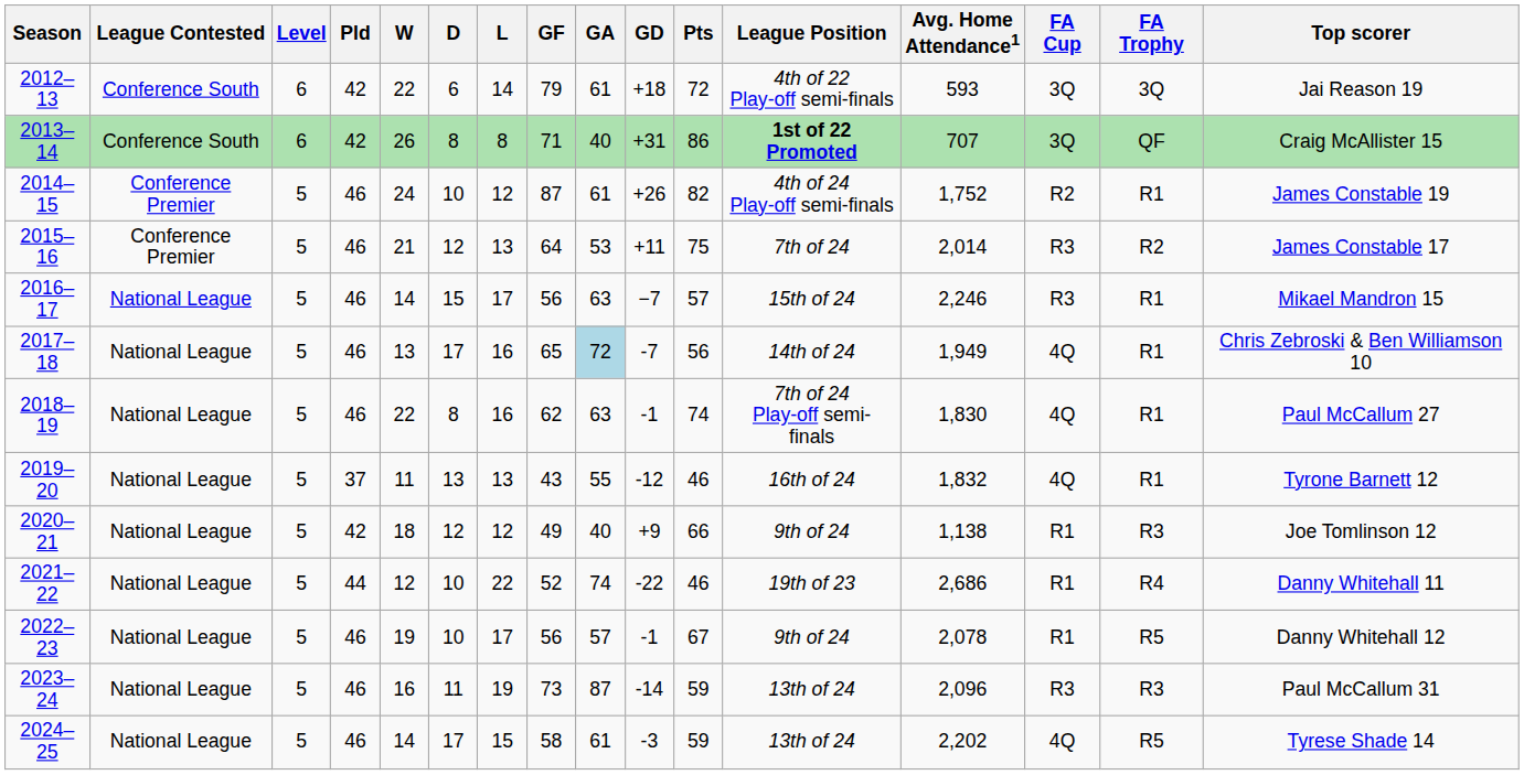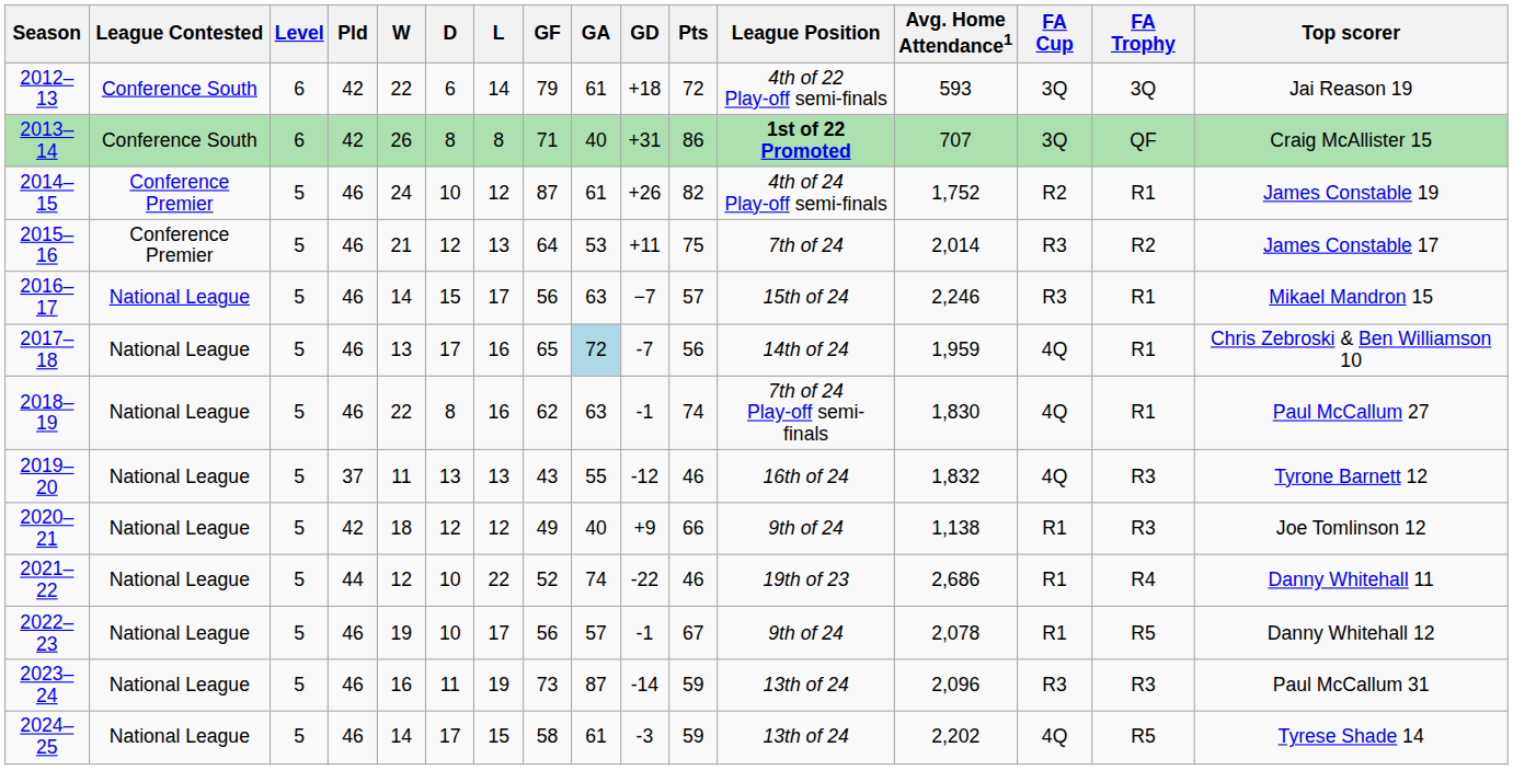2017–18 | Avg. Home Attendance1: 1,949 -> 1,959
2019–20 | FA Trophy: R1 -> R3
